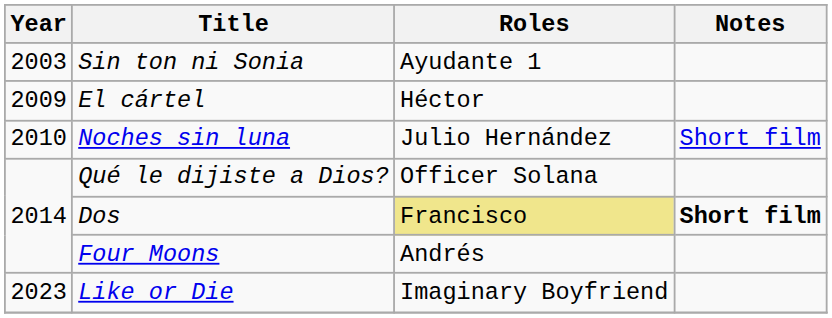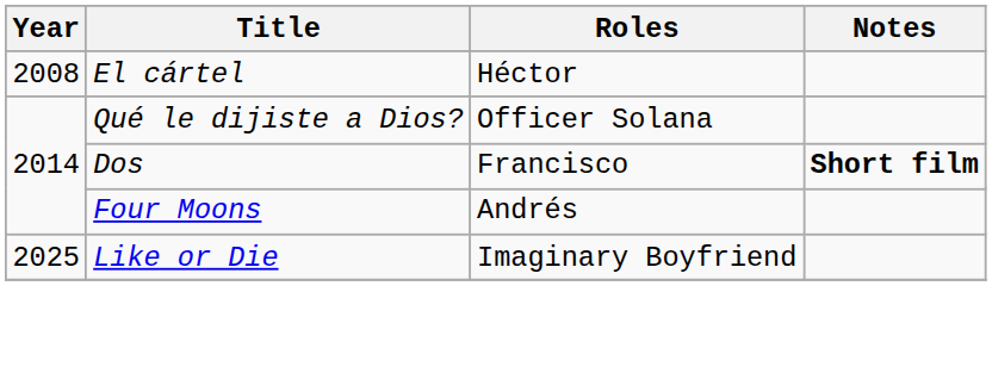- row: 2003 | Sin ton ni Sonia | Ayudante 1
El cártel | Year: 2009 -> 2008
- row: 2010 | Noches sin luna | Julio Hernández | Short film
Dos | Roles: khaki background -> no background
Like or Die | Year: 2023 -> 2025
